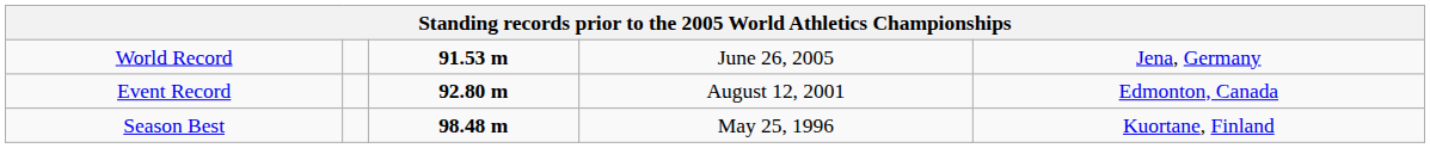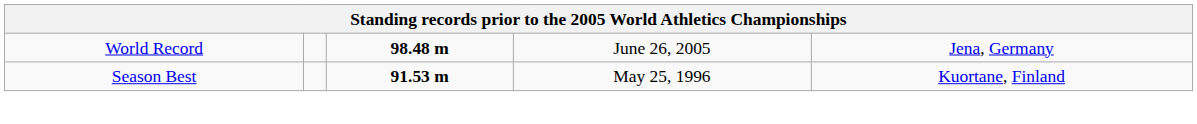World Record | column 3: 91.53 m -> 98.48 m
- row: Event Record | 92.80 m | August 12, 2001 | Edmonton, Canada
Season Best | column 3: 98.48 m -> 91.53 m
